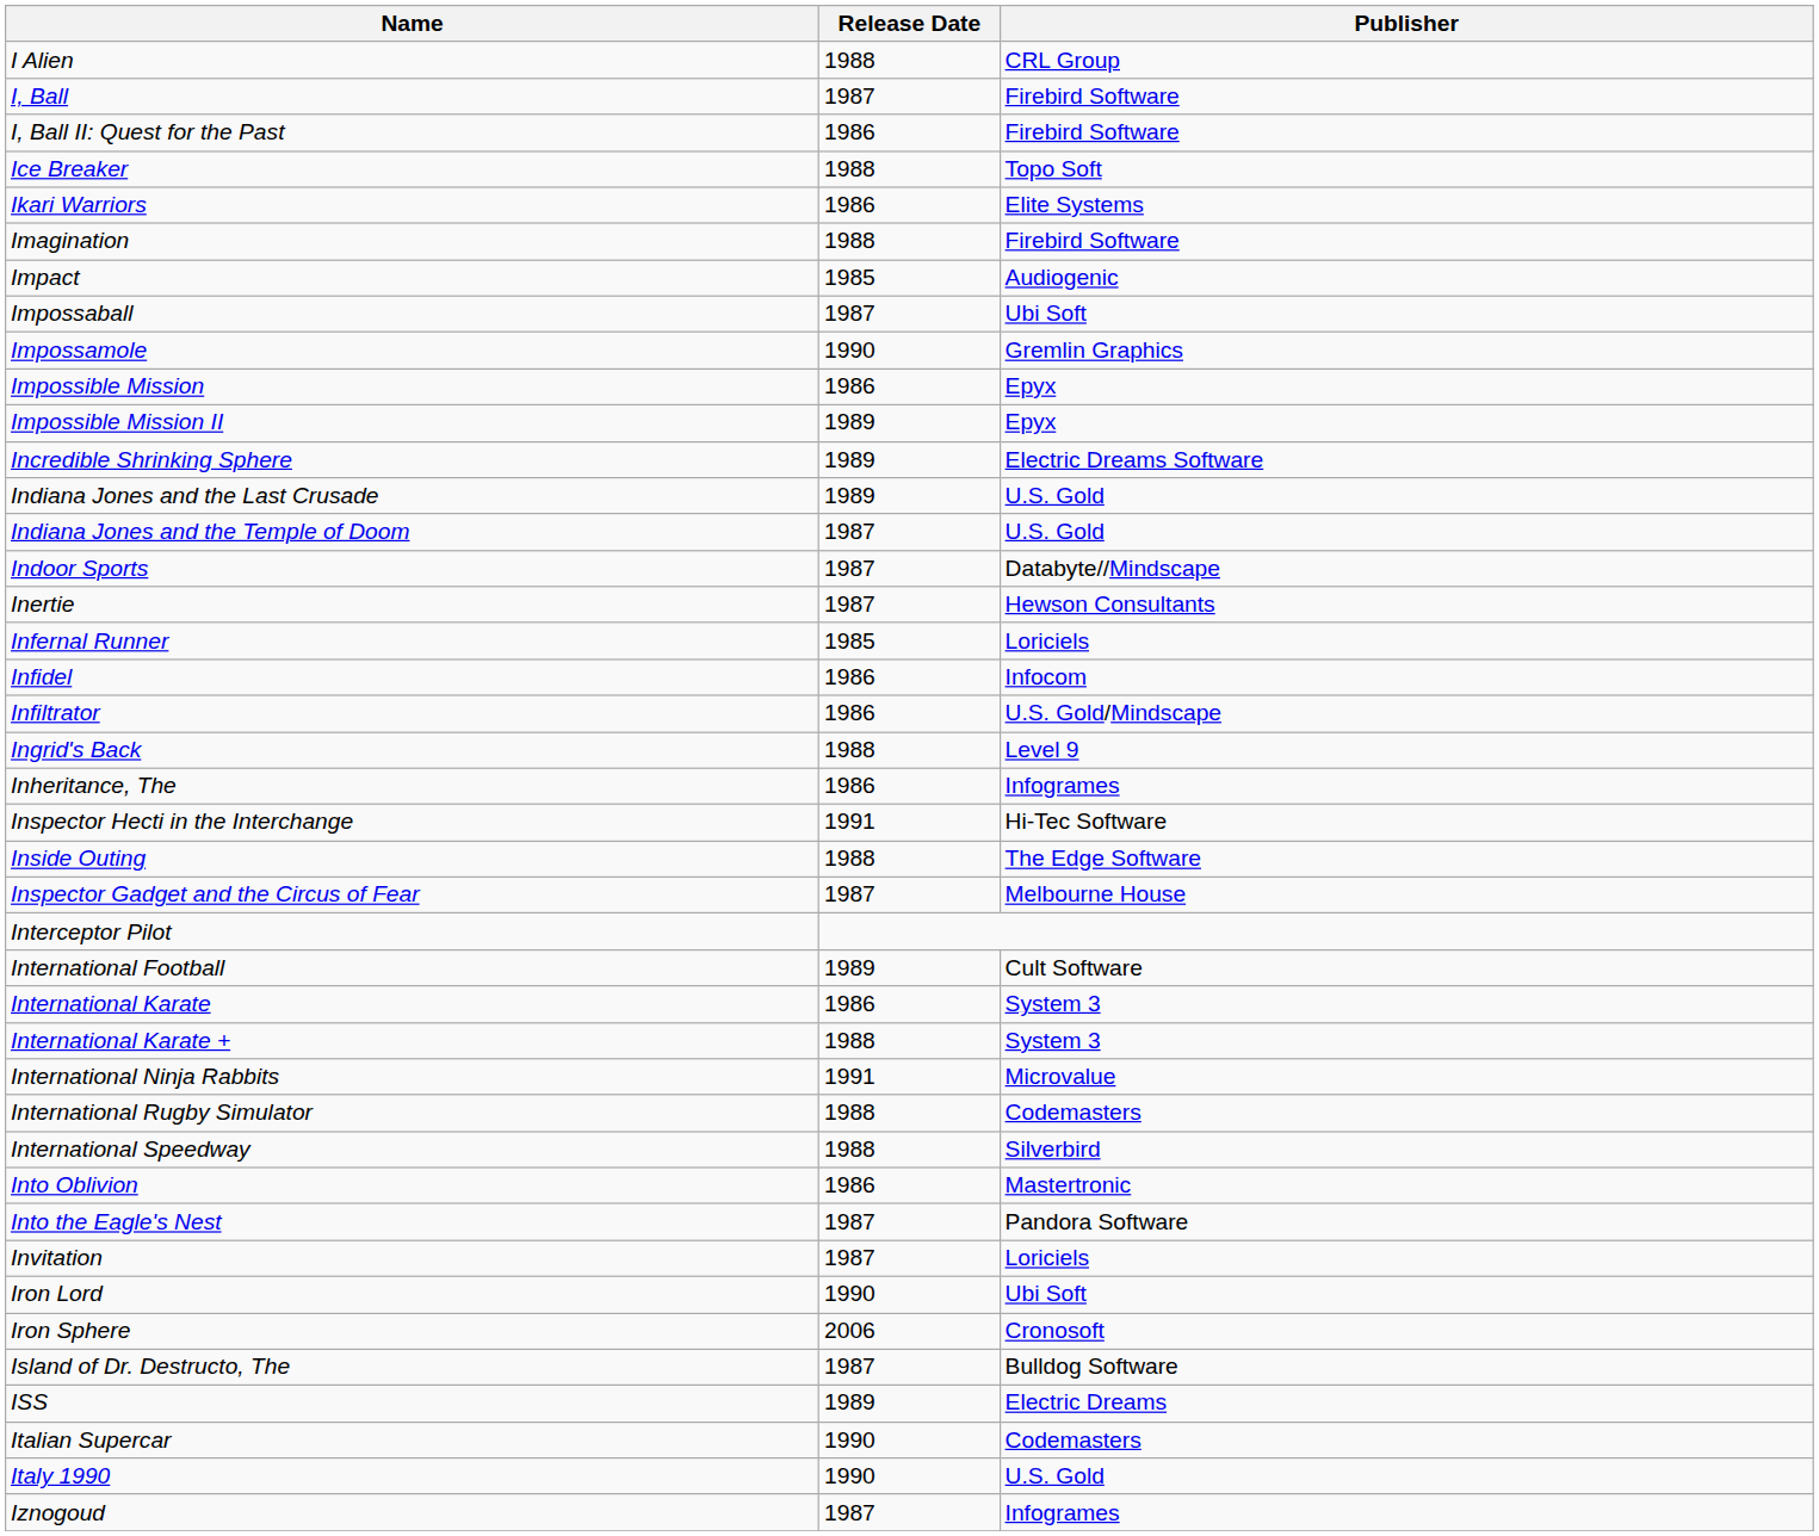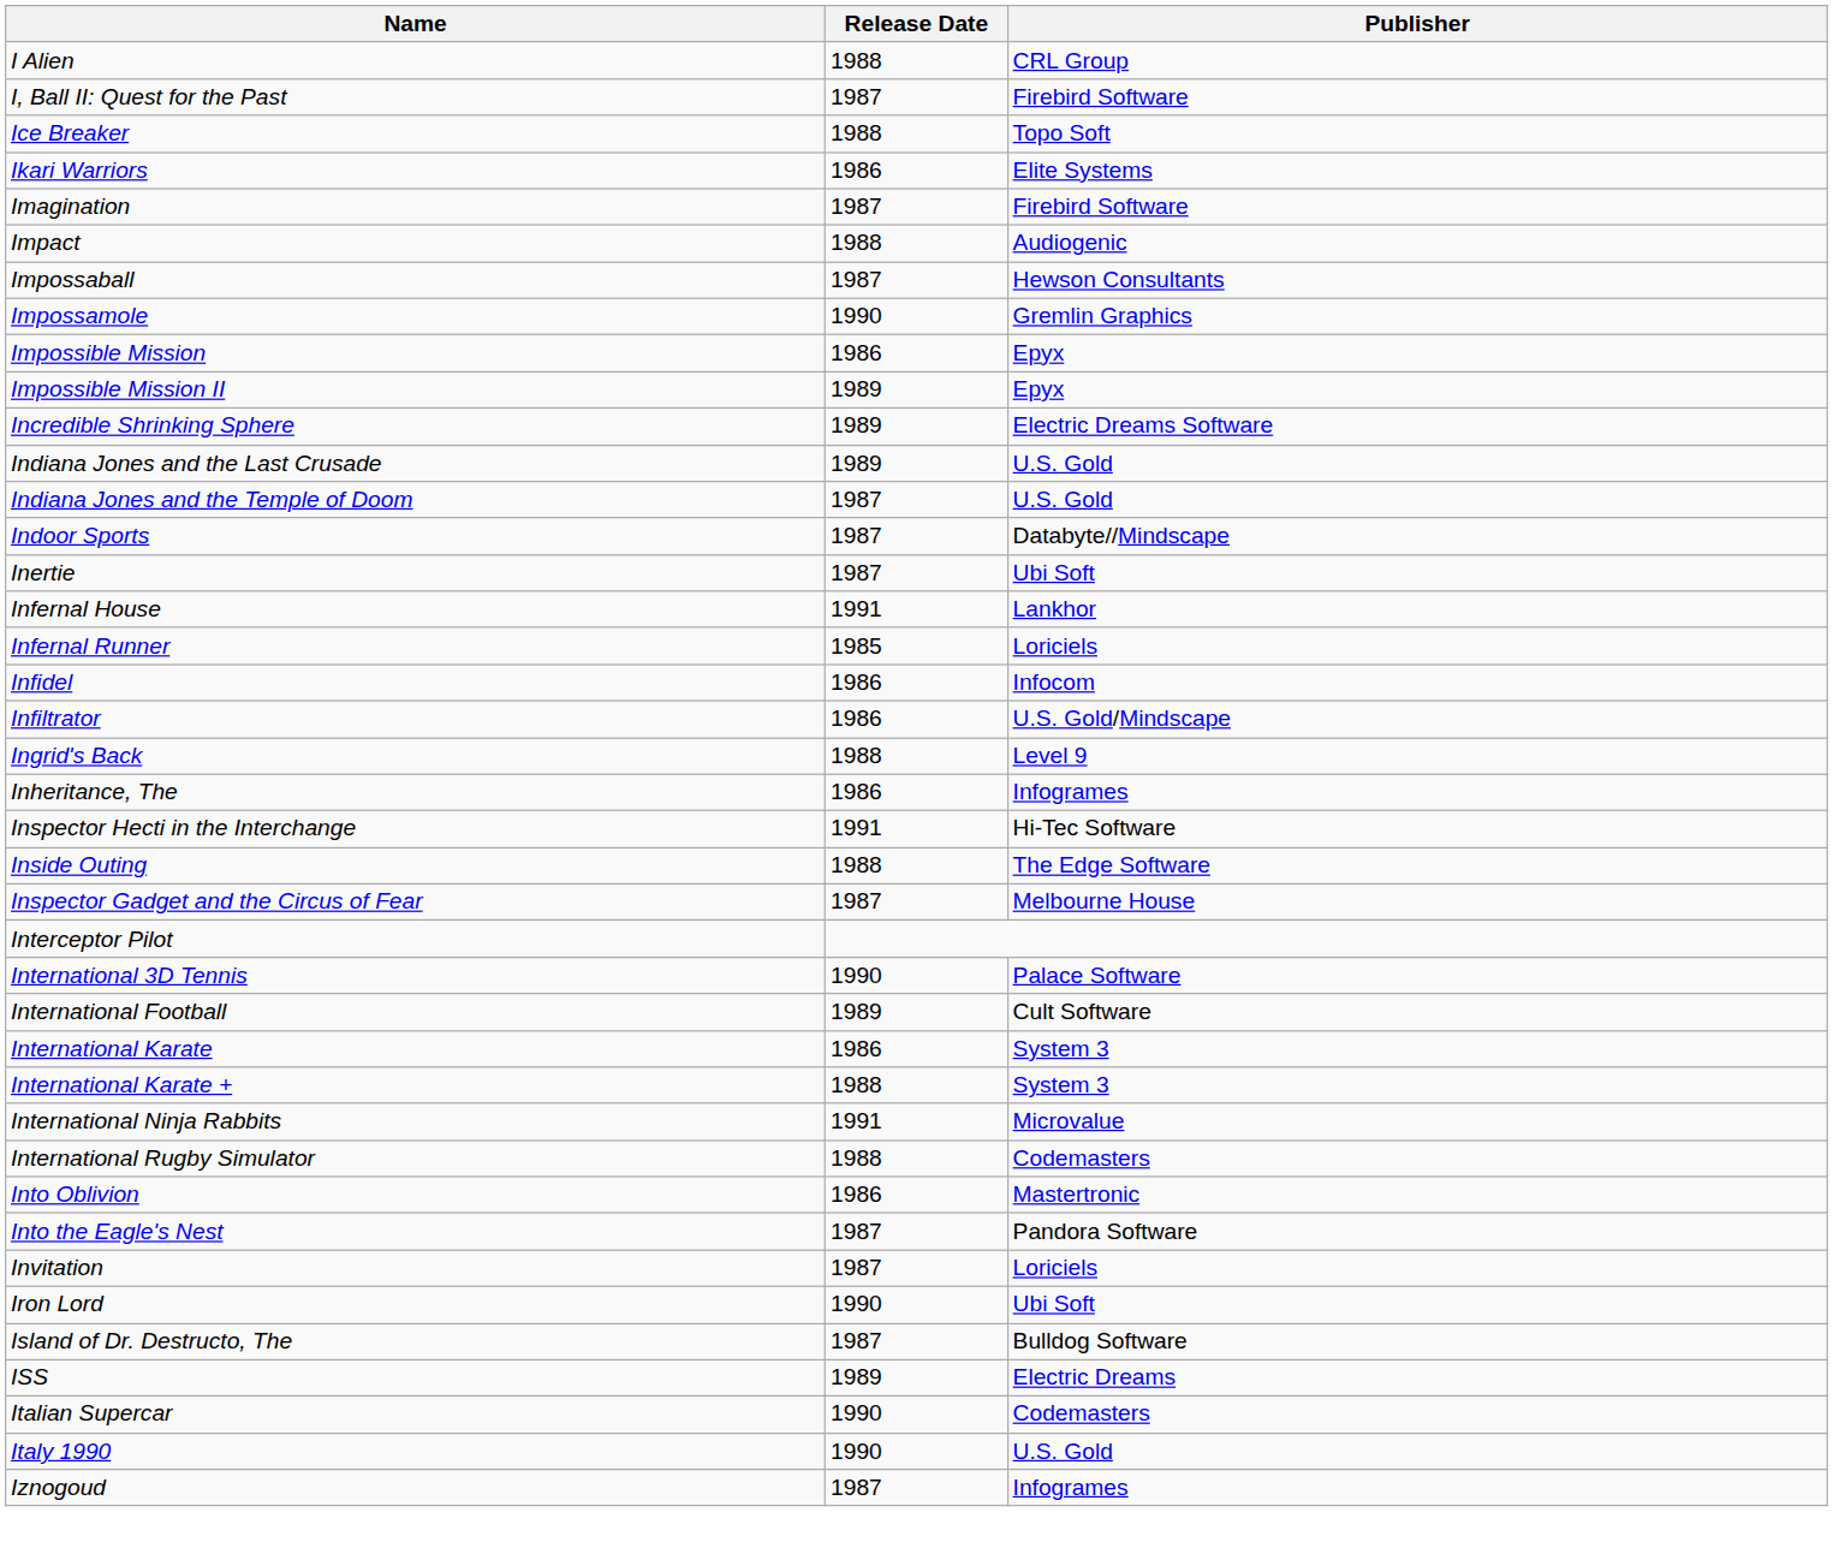- row: I, Ball | 1987 | Firebird Software
I, Ball II: Quest for the Past | Release Date: 1986 -> 1987
Imagination | Release Date: 1988 -> 1987
Impact | Release Date: 1985 -> 1988
Impossaball | Publisher: Ubi Soft -> Hewson Consultants
Inertie | Publisher: Hewson Consultants -> Ubi Soft
+ row: Infernal House | 1991 | Lankhor
+ row: International 3D Tennis | 1990 | Palace Software
- row: International Speedway | 1988 | Silverbird
- row: Iron Sphere | 2006 | Cronosoft
